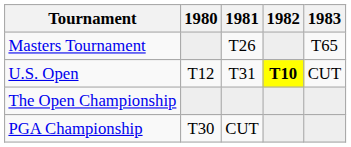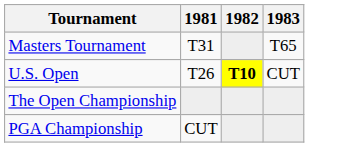- column: 1980 | T12 | T30
Masters Tournament | 1981: T26 -> T31
U.S. Open | 1981: T31 -> T26
